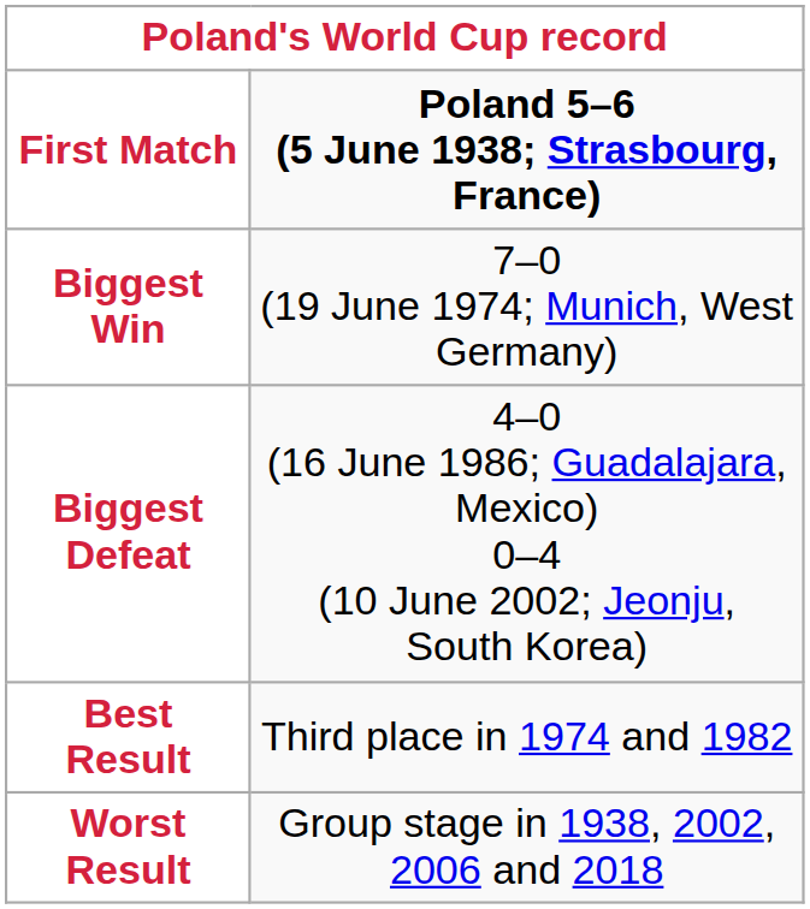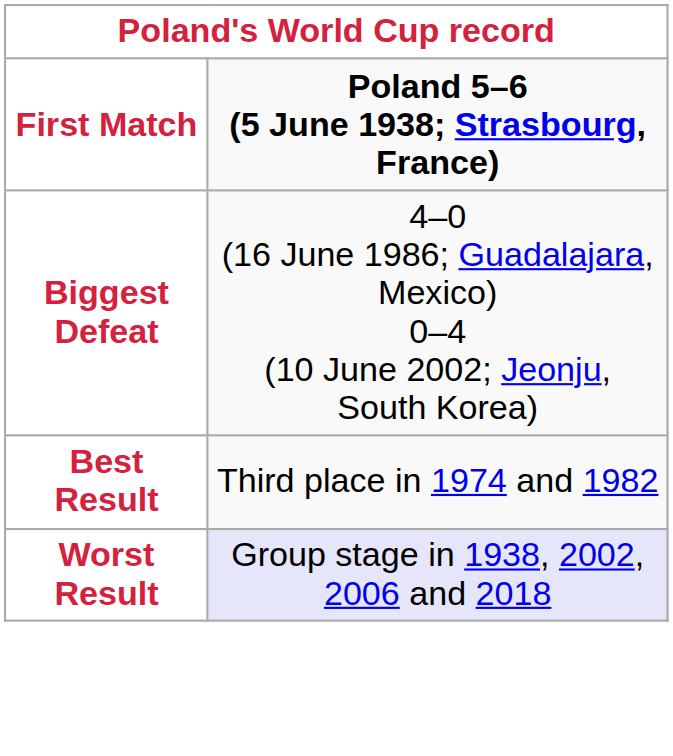- row: Biggest Win | 7–0 (19 June 1974; Munich, West Germany)
Worst Result | column 2: no background -> lavender background
